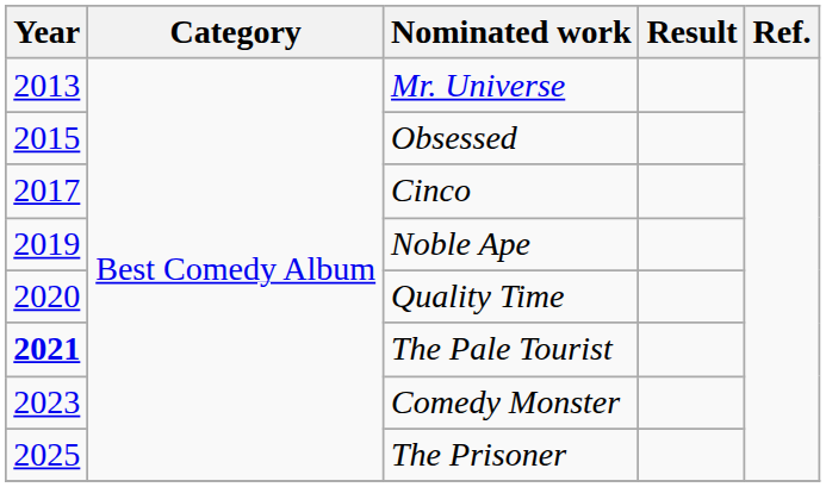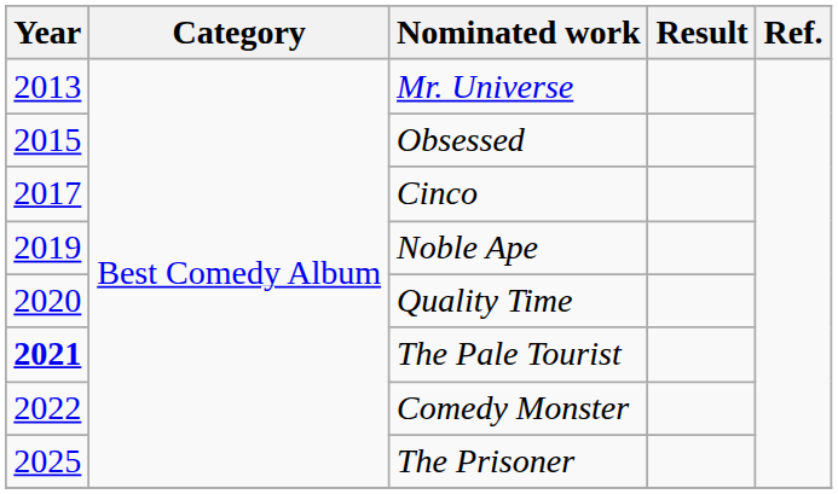Comedy Monster | Year: 2023 -> 2022
